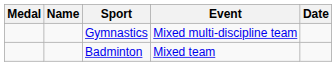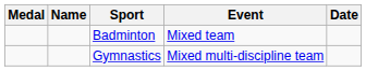rows swapped: Badminton <-> Gymnastics
